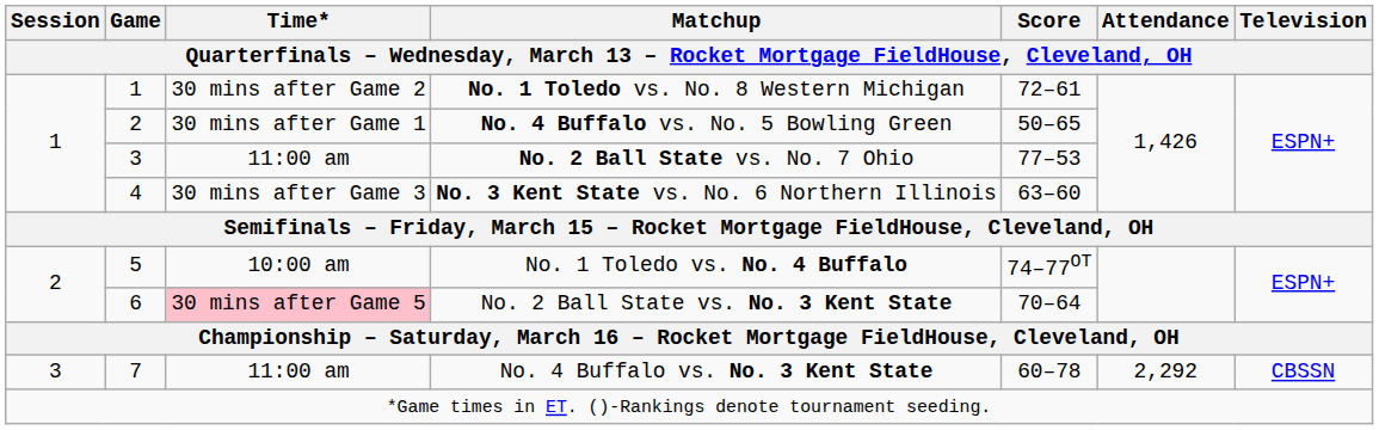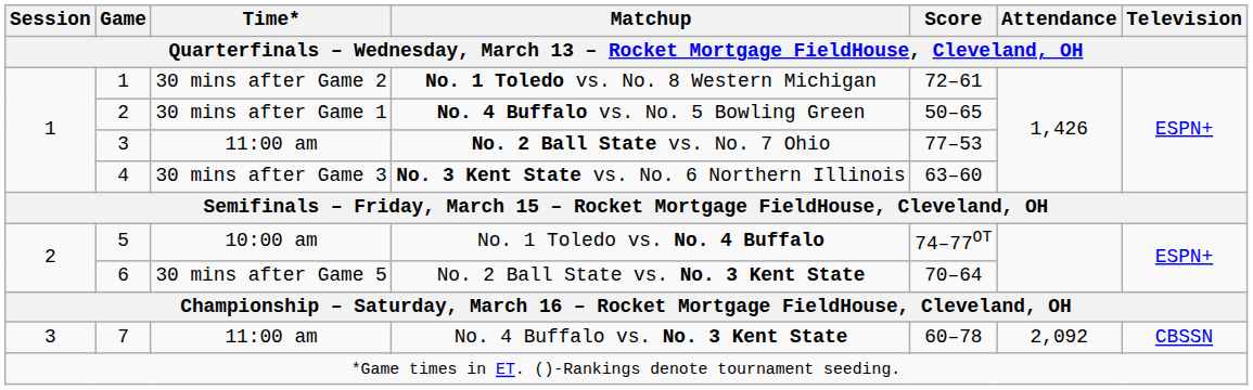No. 2 Ball State vs. No. 3 Kent State | Time*: pink background -> no background
No. 4 Buffalo vs. No. 3 Kent State | Attendance: 2,292 -> 2,092
